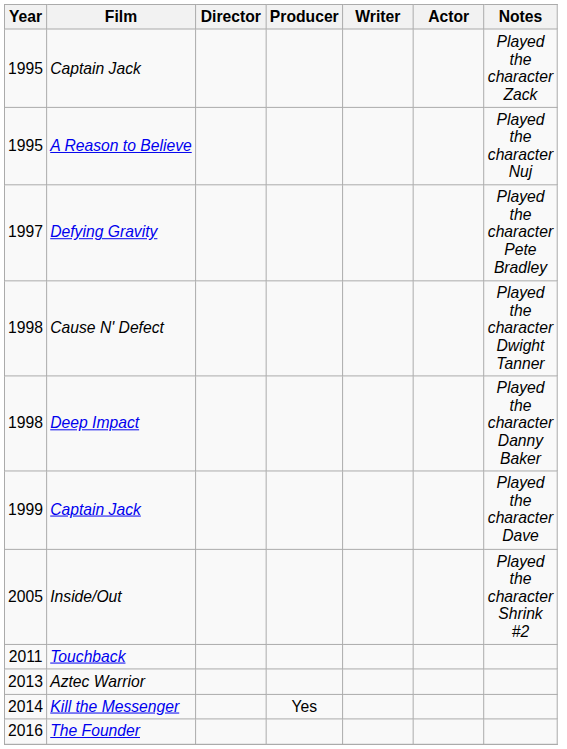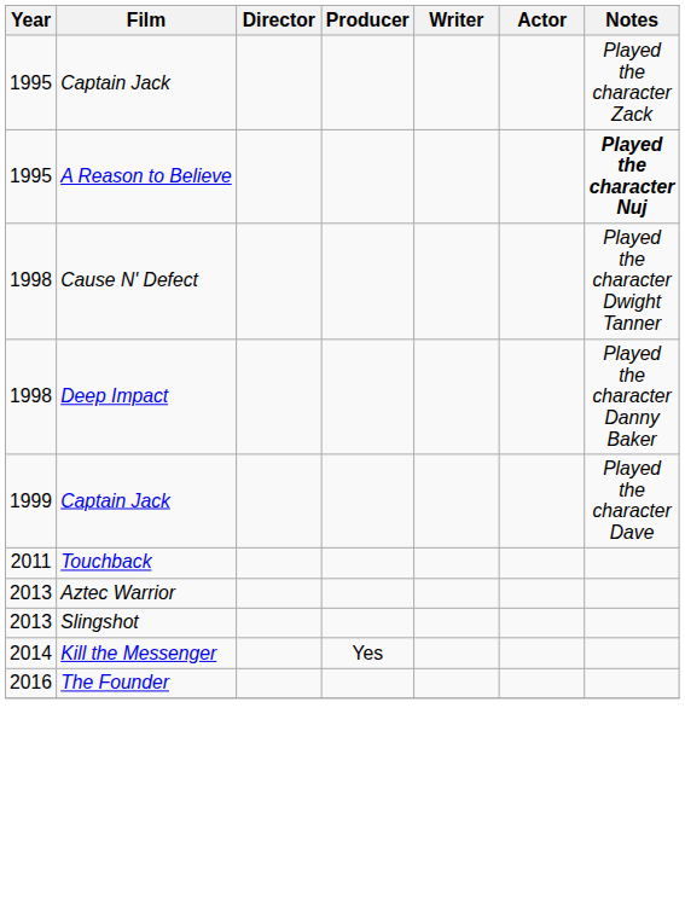A Reason to Believe | Notes: normal -> bold
- row: 1997 | Defying Gravity | Played the character Pete Bradley
- row: 2005 | Inside/Out | Played the character Shrink #2
+ row: 2013 | Slingshot
